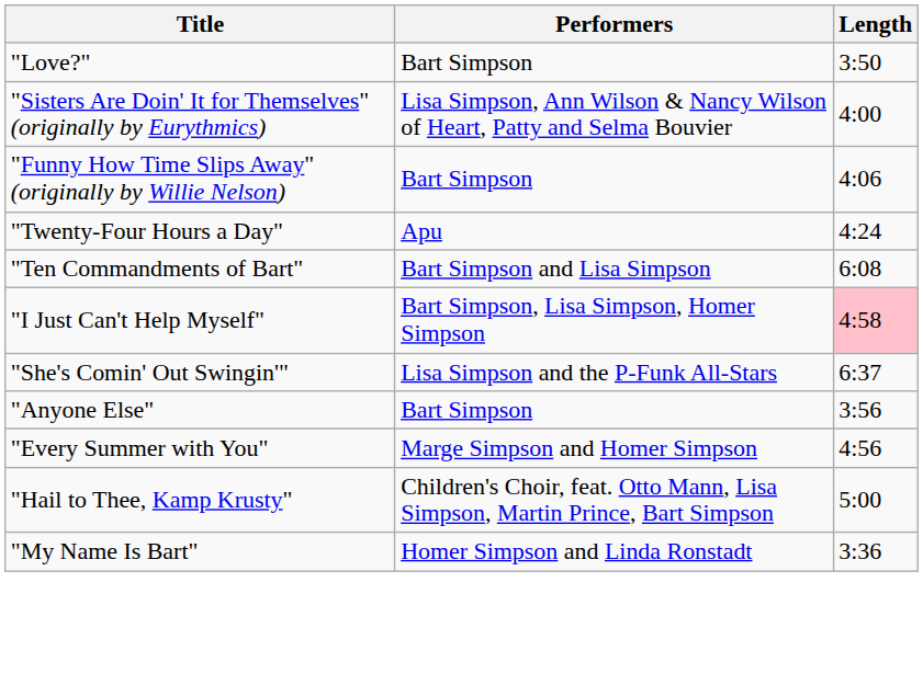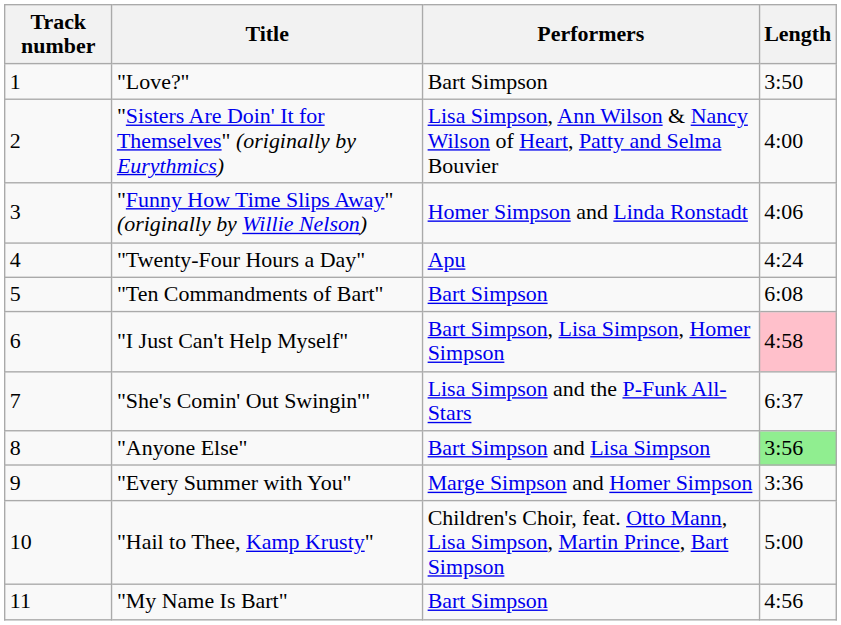+ column: Track number | 1 | 2 | 3 | 4 | 5 | 6 | 7 | 8 | 9 | 10 | 11
"Funny How Time Slips Away" (originally by Willie Nelson) | Performers: Bart Simpson -> Homer Simpson and Linda Ronstadt
"Ten Commandments of Bart" | Performers: Bart Simpson and Lisa Simpson -> Bart Simpson
"Anyone Else" | Performers: Bart Simpson -> Bart Simpson and Lisa Simpson
"Anyone Else" | Length: no background -> lightgreen background
"Every Summer with You" | Length: 4:56 -> 3:36
"My Name Is Bart" | Performers: Homer Simpson and Linda Ronstadt -> Bart Simpson
"My Name Is Bart" | Length: 3:36 -> 4:56
